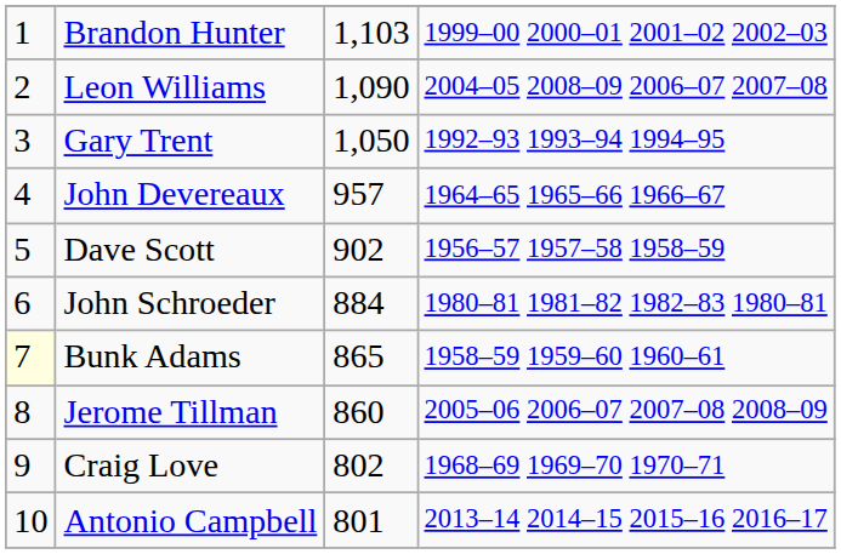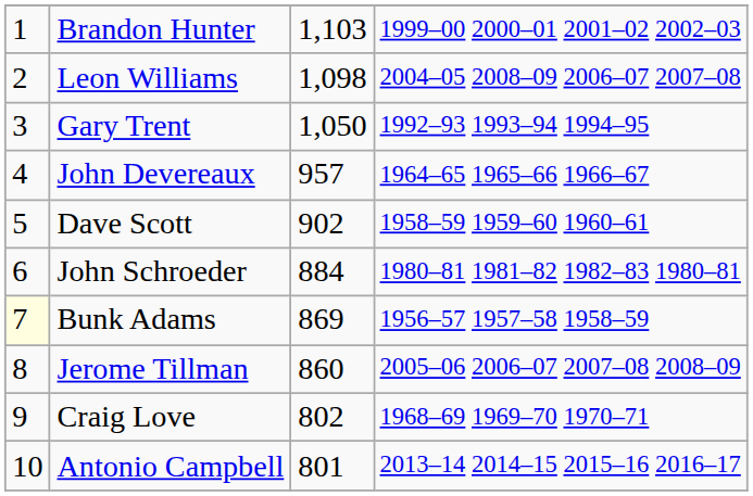Leon Williams | column 3: 1,090 -> 1,098
Dave Scott | column 4: 1956–57 1957–58 1958–59 -> 1958–59 1959–60 1960–61
Bunk Adams | column 3: 865 -> 869
Bunk Adams | column 4: 1958–59 1959–60 1960–61 -> 1956–57 1957–58 1958–59
